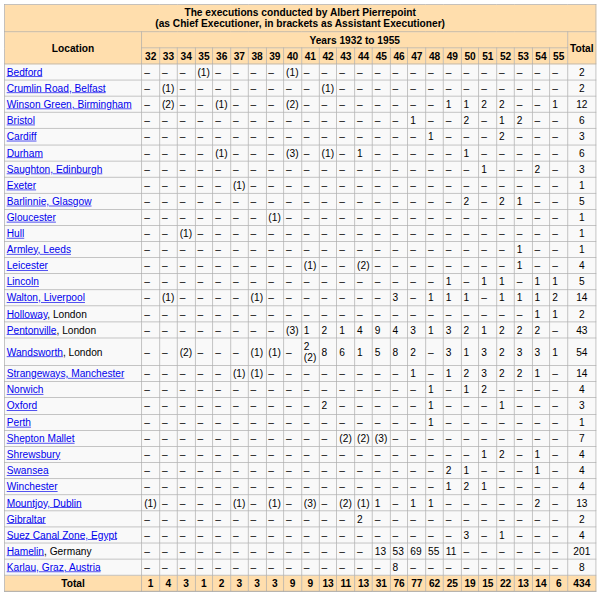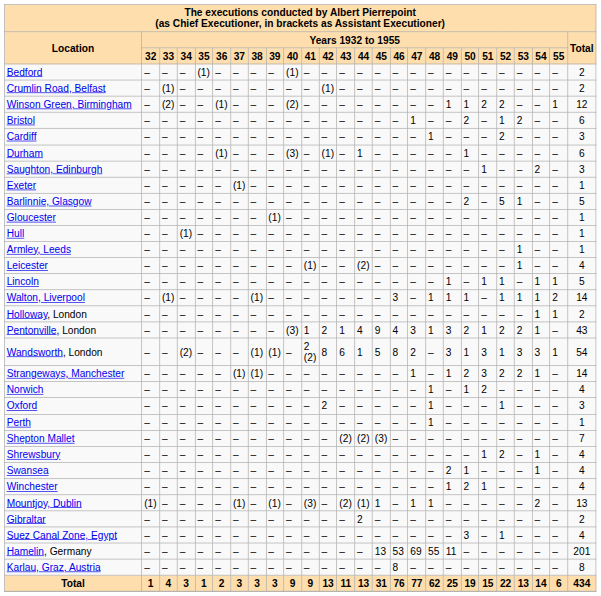Barlinnie, Glasgow | Years 1932 to 1955 / 52: 2 -> 5
Pentonville, London | Years 1932 to 1955 / 54: 2 -> 1
Wandsworth, London | Years 1932 to 1955 / 52: 2 -> 1
